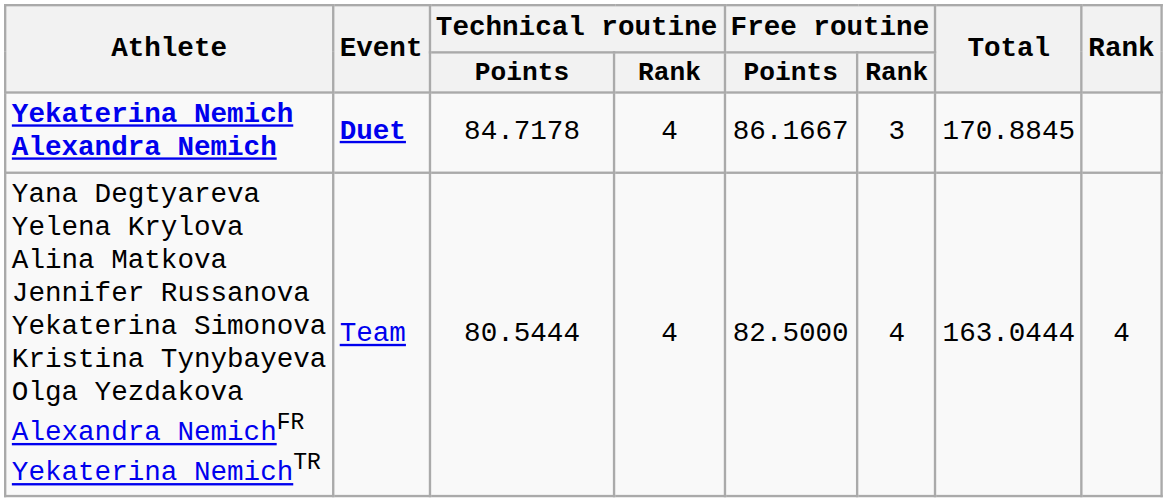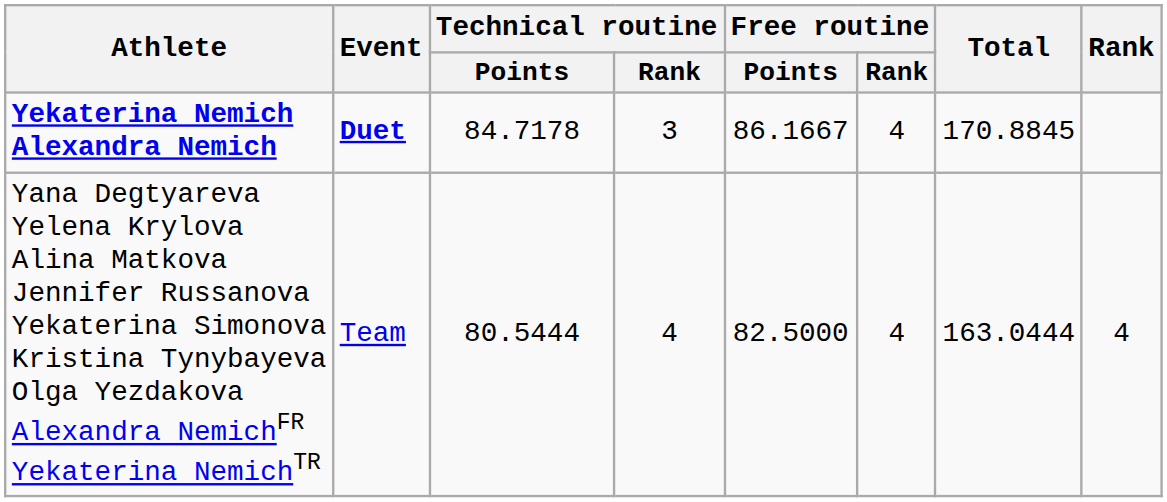Yekaterina Nemich Alexandra Nemich | Technical routine / Rank: 4 -> 3
Yekaterina Nemich Alexandra Nemich | Free routine / Rank: 3 -> 4
